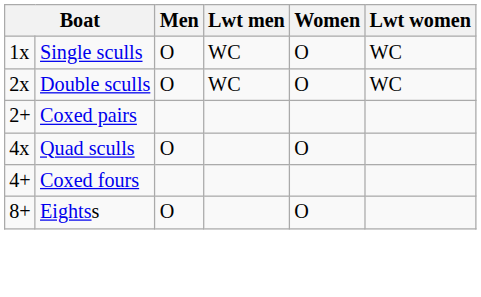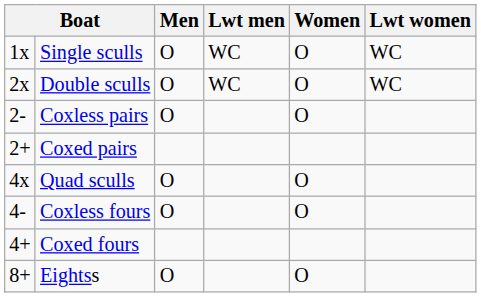+ row: 2- | Coxless pairs | O | O
+ row: 4- | Coxless fours | O | O
